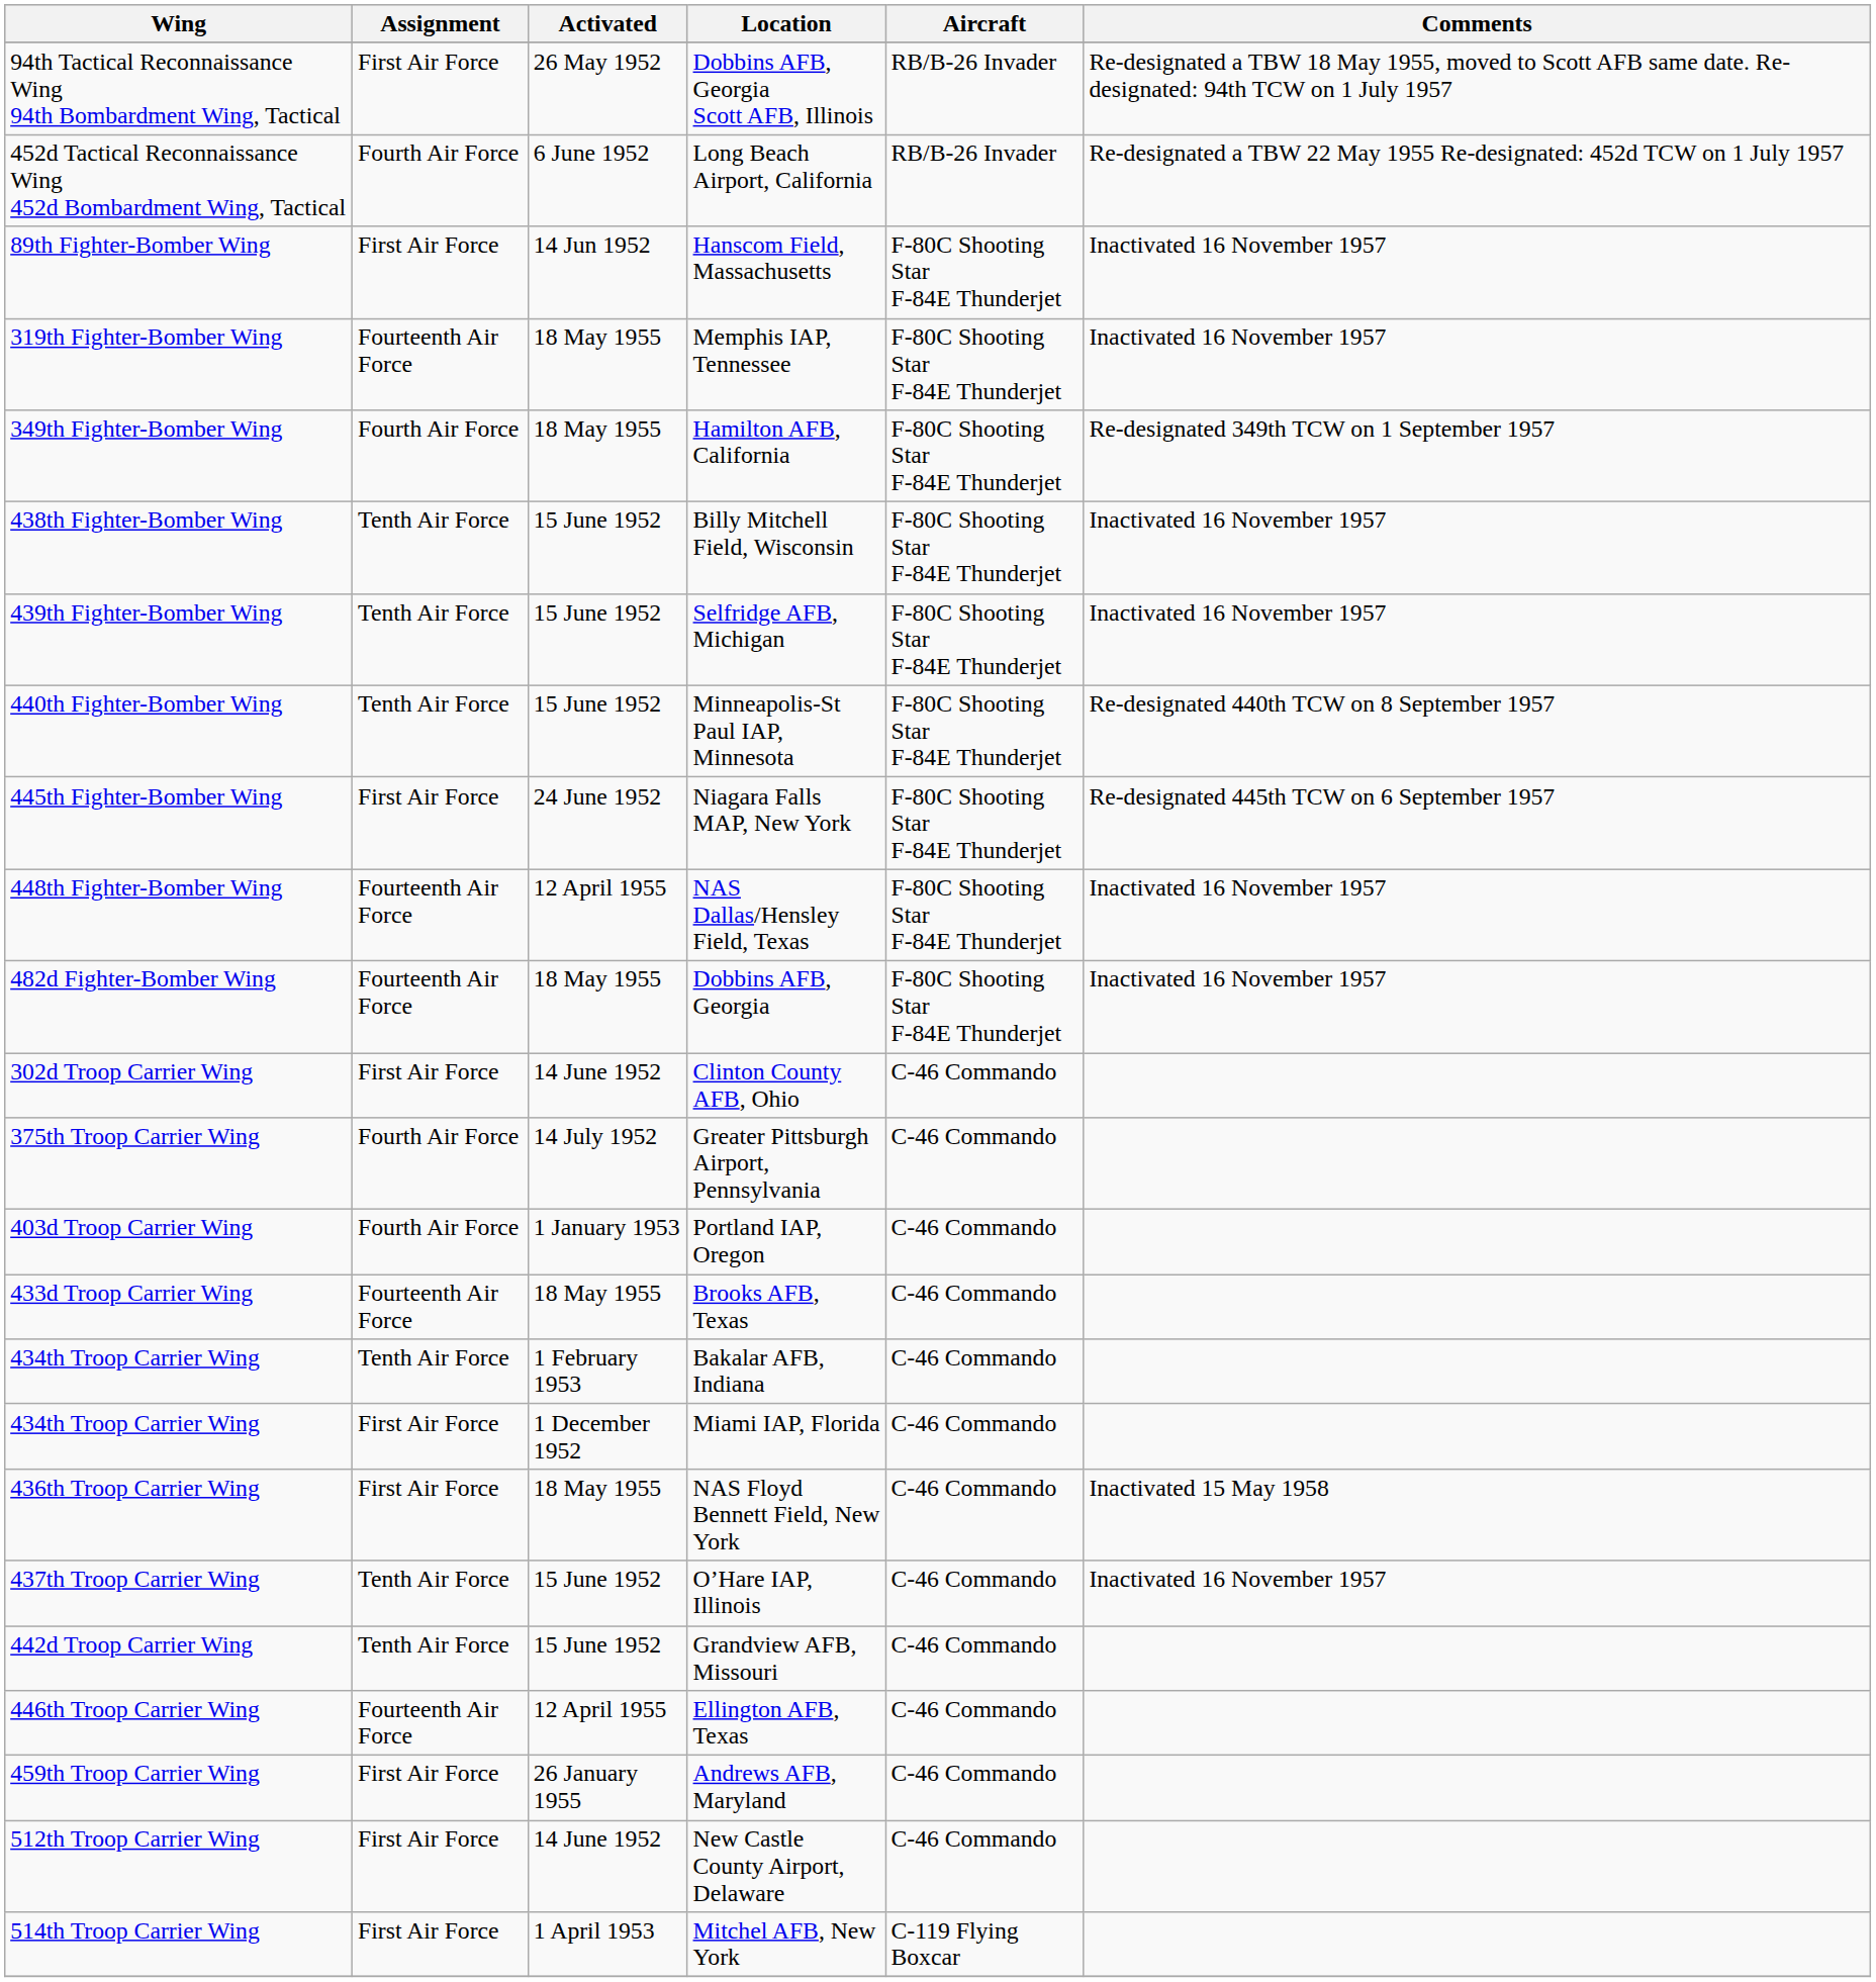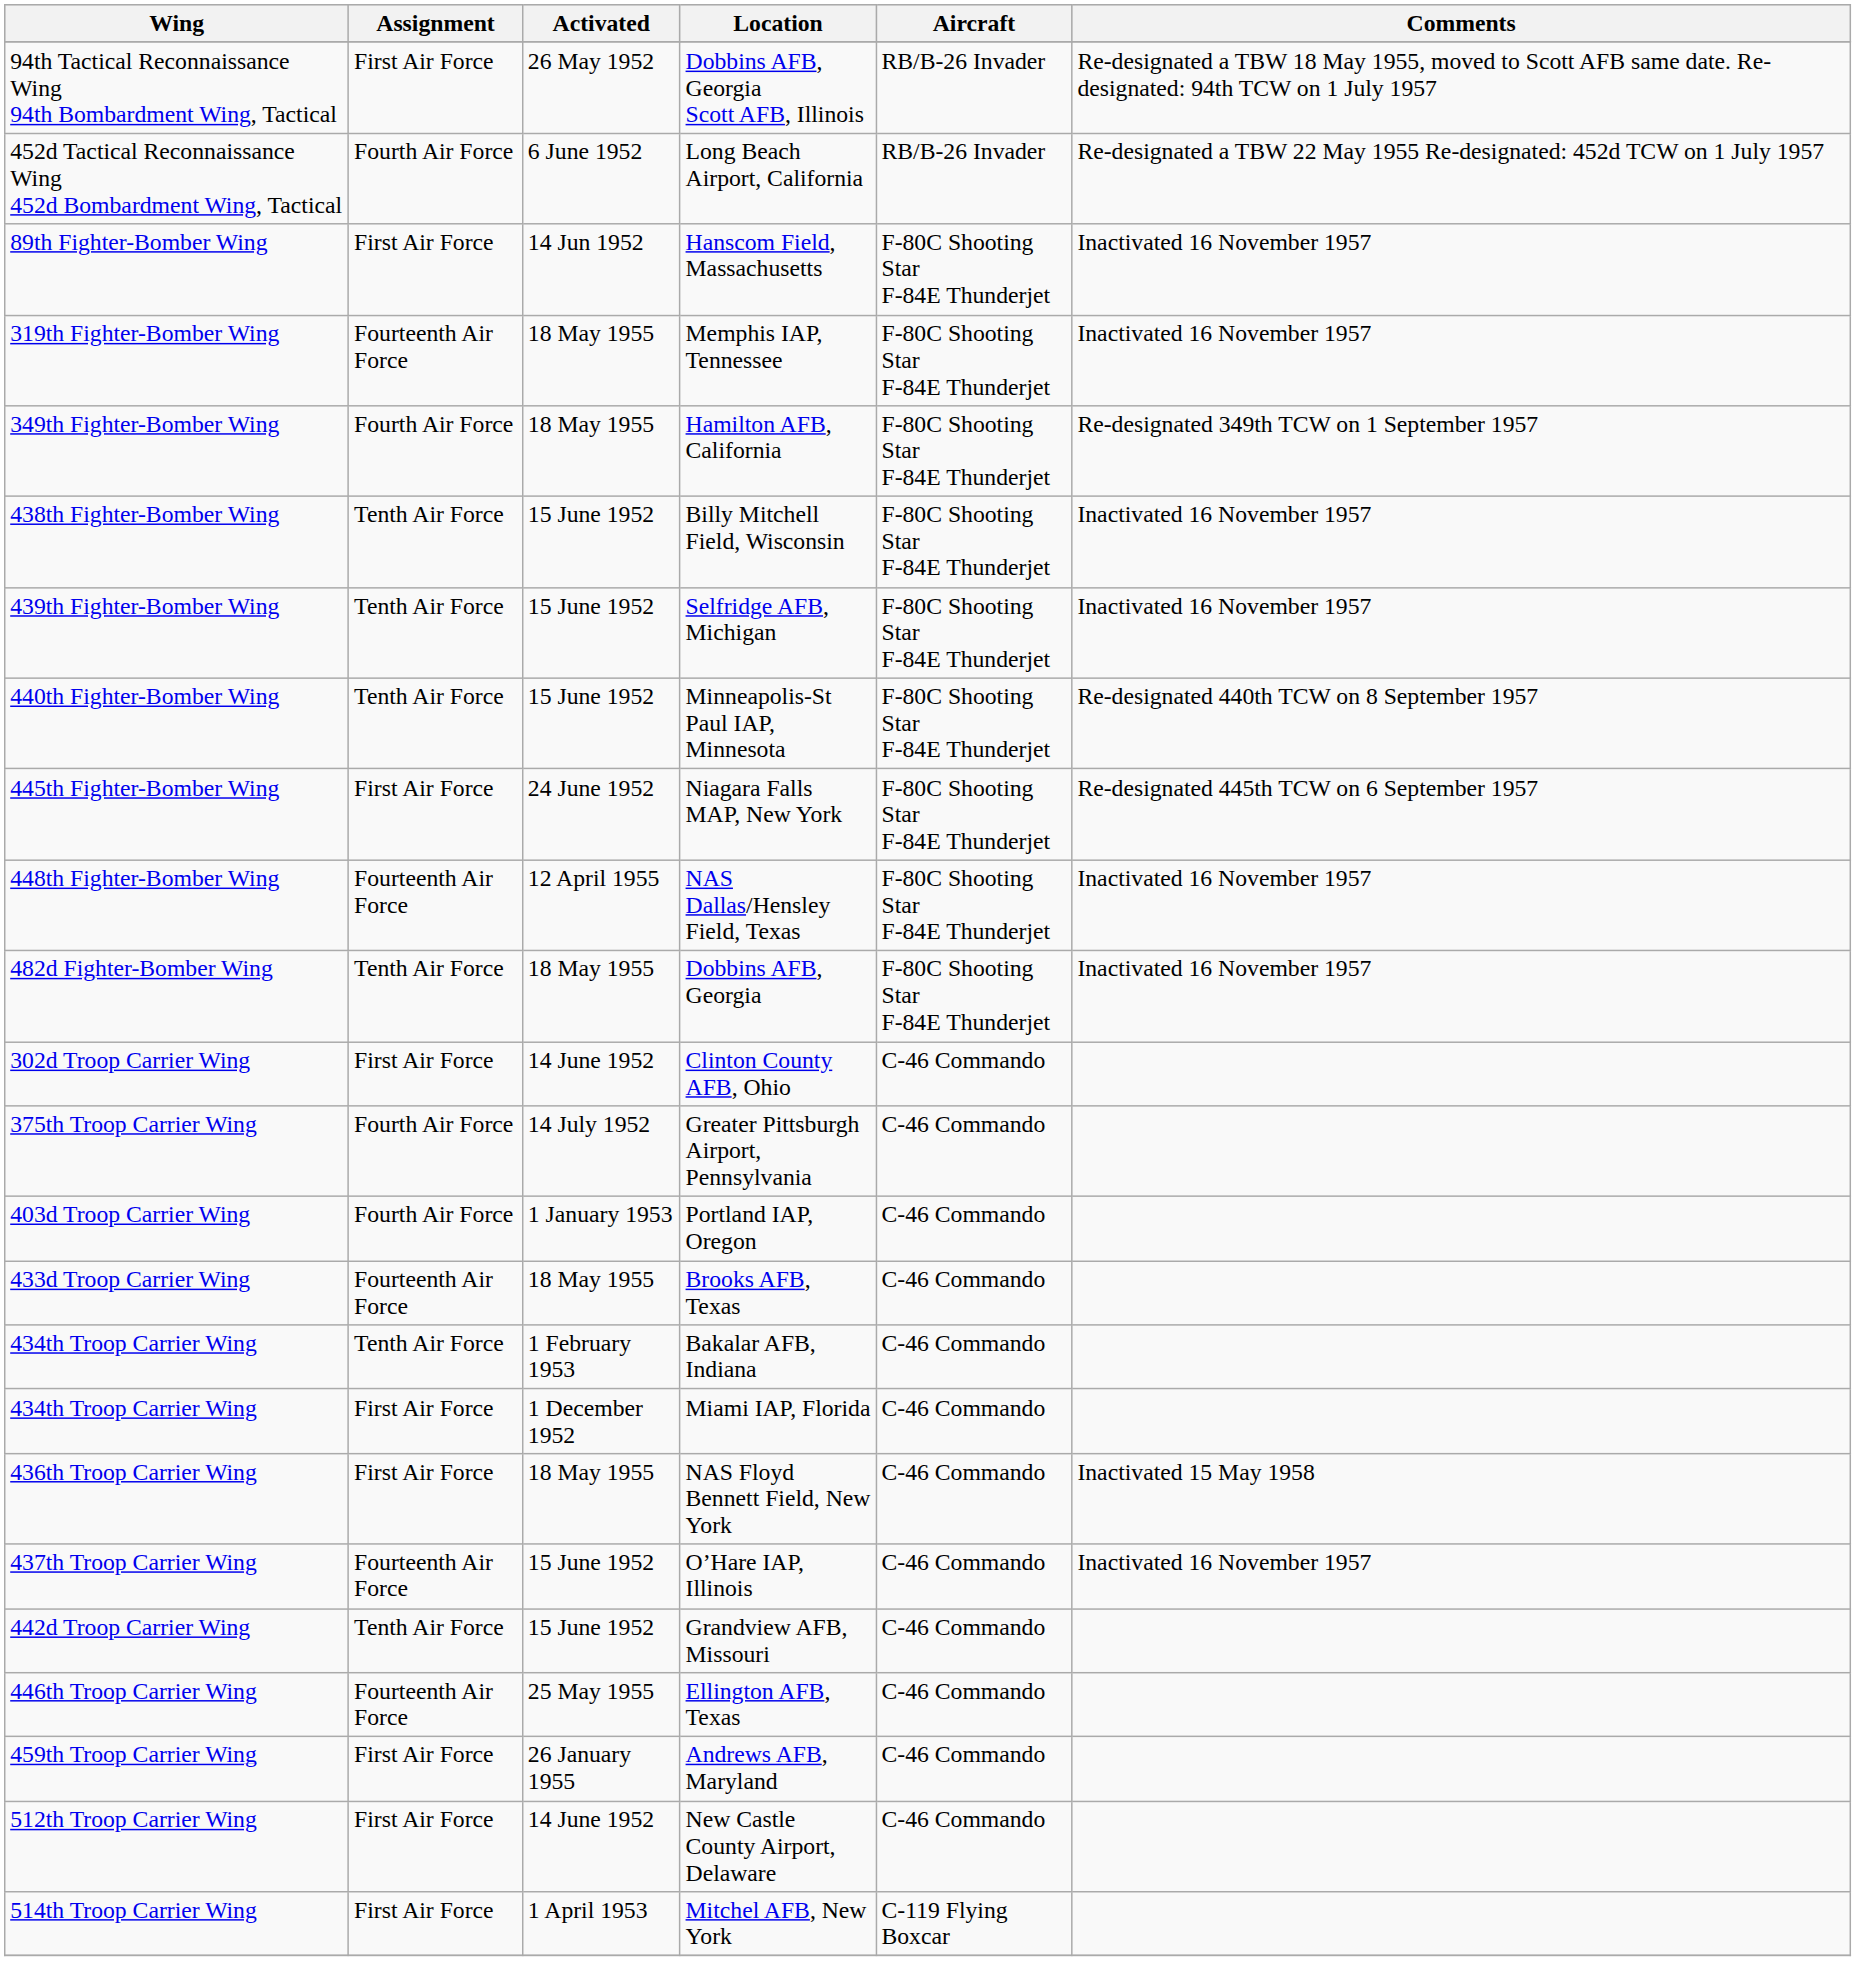Dobbins AFB, Georgia | Assignment: Fourteenth Air Force -> Tenth Air Force
O’Hare IAP, Illinois | Assignment: Tenth Air Force -> Fourteenth Air Force
Ellington AFB, Texas | Activated: 12 April 1955 -> 25 May 1955
